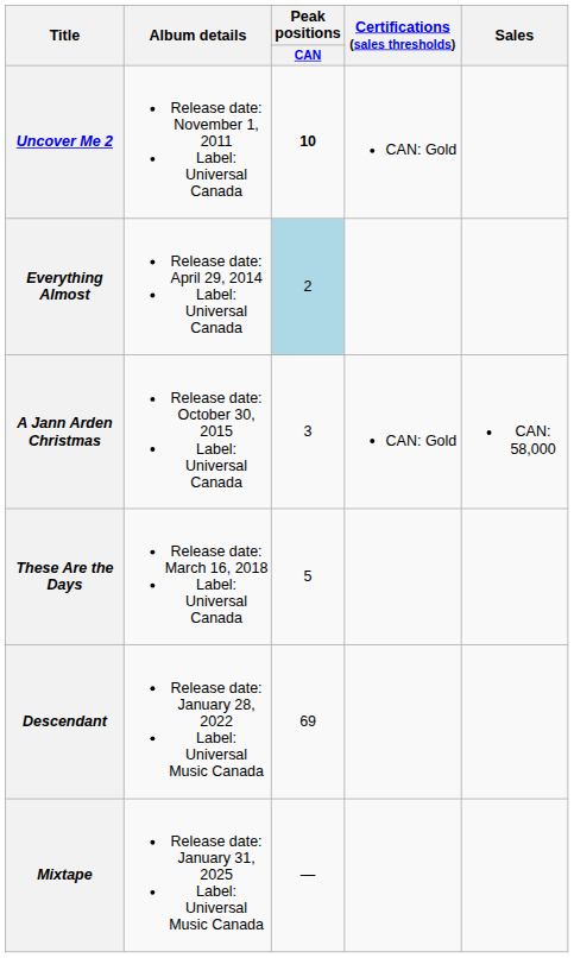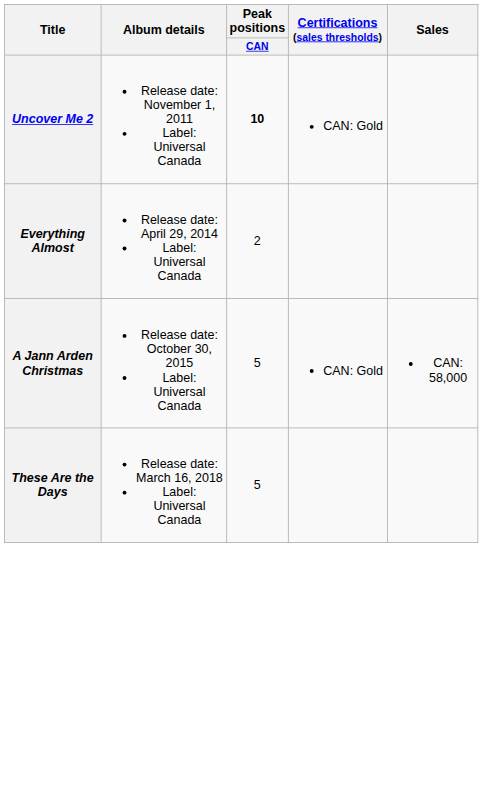Everything Almost | Peak positions / CAN: lightblue background -> no background
A Jann Arden Christmas | Peak positions / CAN: 3 -> 5
- row: Descendant | Release date: January 28, 2022 Label: Universal Music Canada | 69
- row: Mixtape | Release date: January 31, 2025 Label: Universal Music Canada | —
